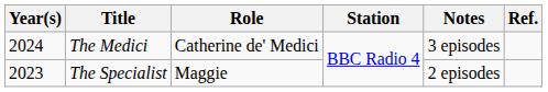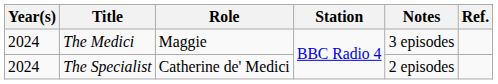The Medici | Role: Catherine de' Medici -> Maggie
The Specialist | Year(s): 2023 -> 2024
The Specialist | Role: Maggie -> Catherine de' Medici
